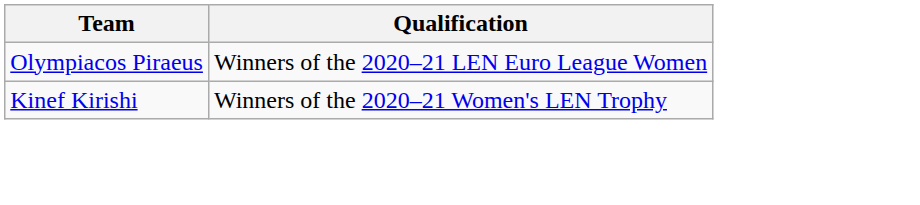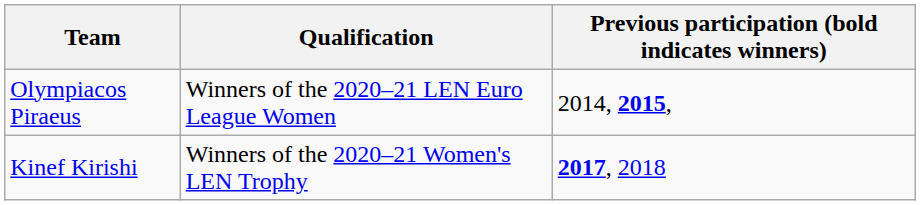+ column: Previous participation (bold indicates winners) | 2014, 2015, | 2017, 2018
